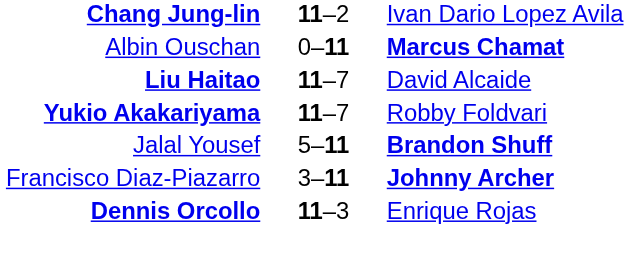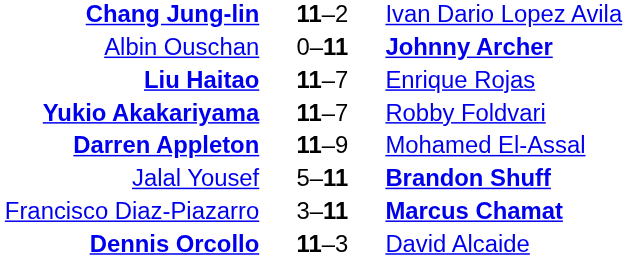Albin Ouschan | column 3: Marcus Chamat -> Johnny Archer
Liu Haitao | column 3: David Alcaide -> Enrique Rojas
+ row: Darren Appleton | 11–9 | Mohamed El-Assal
Francisco Diaz-Piazarro | column 3: Johnny Archer -> Marcus Chamat
Dennis Orcollo | column 3: Enrique Rojas -> David Alcaide
